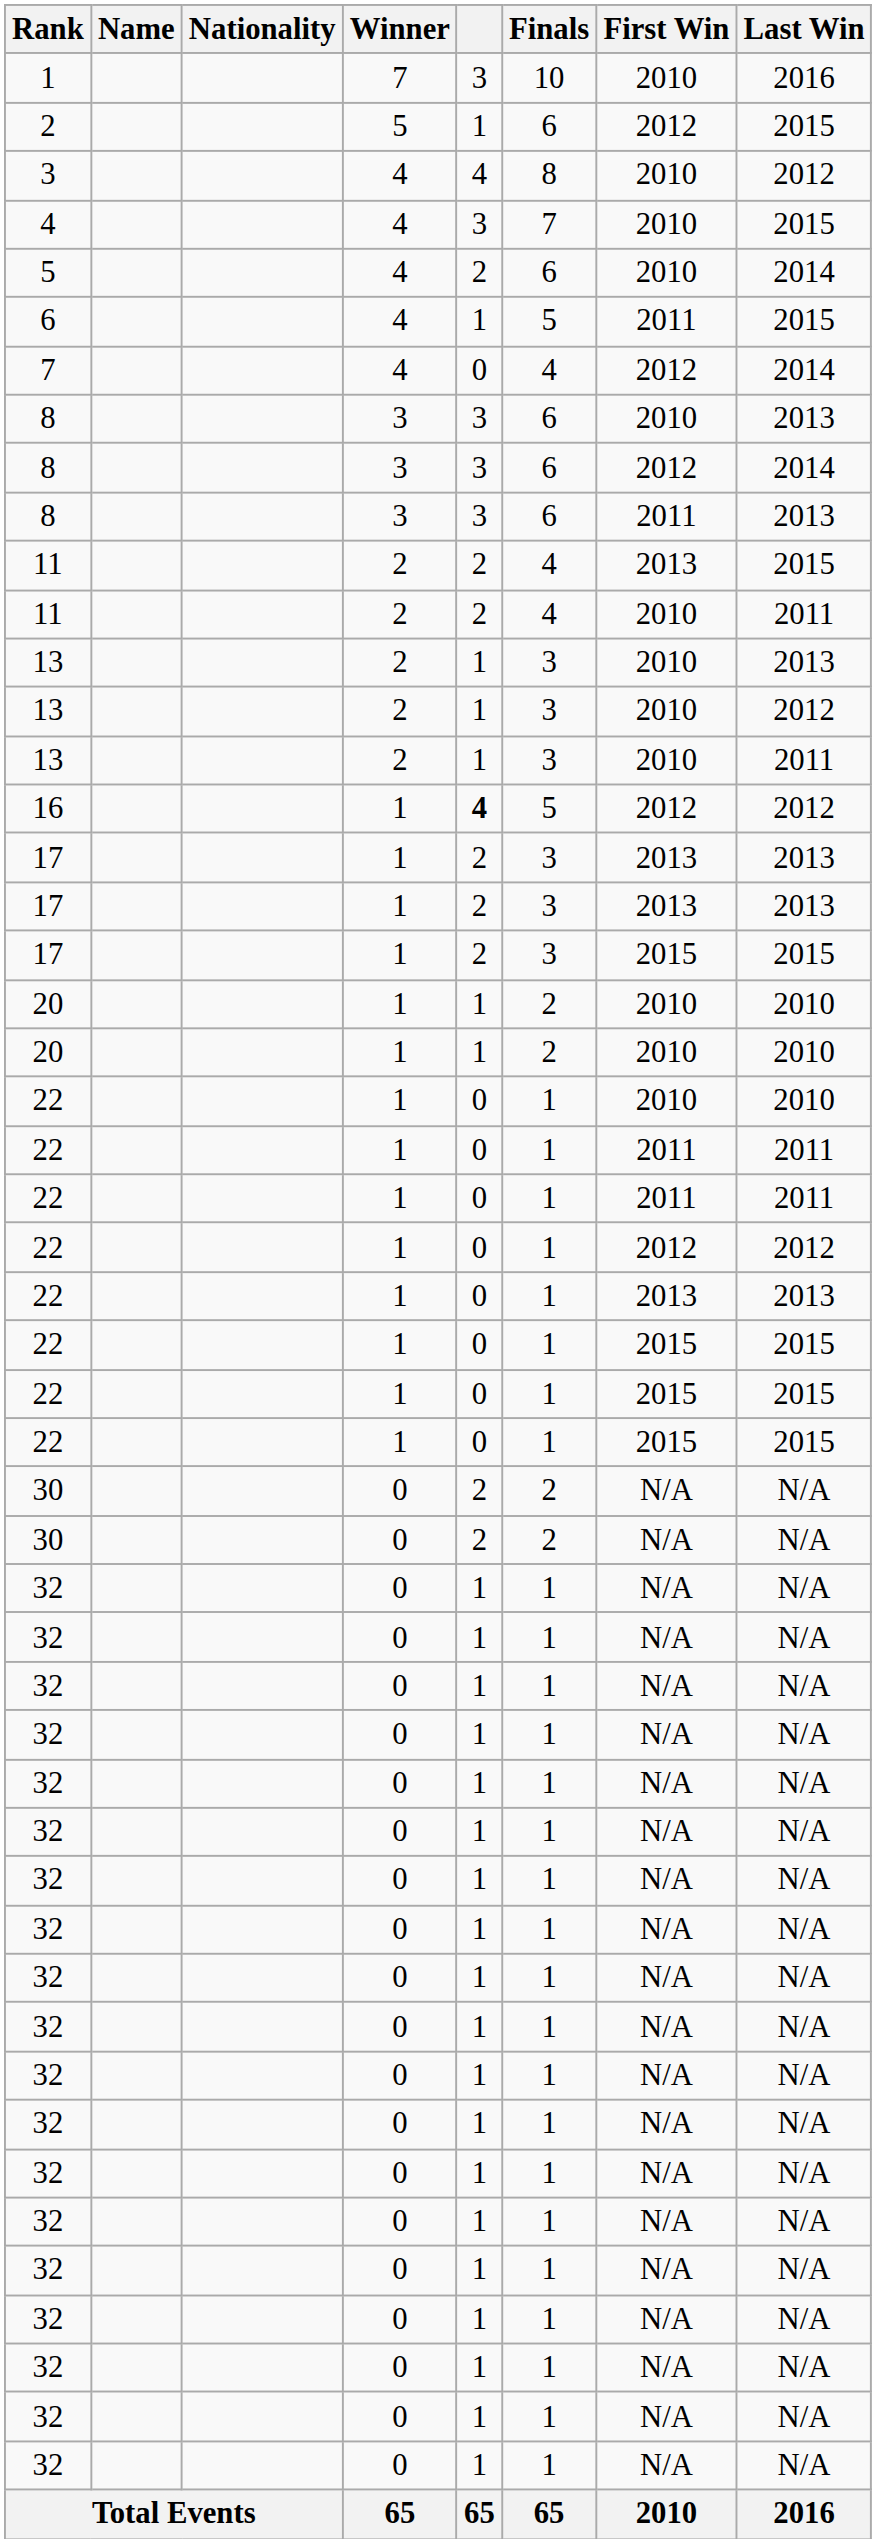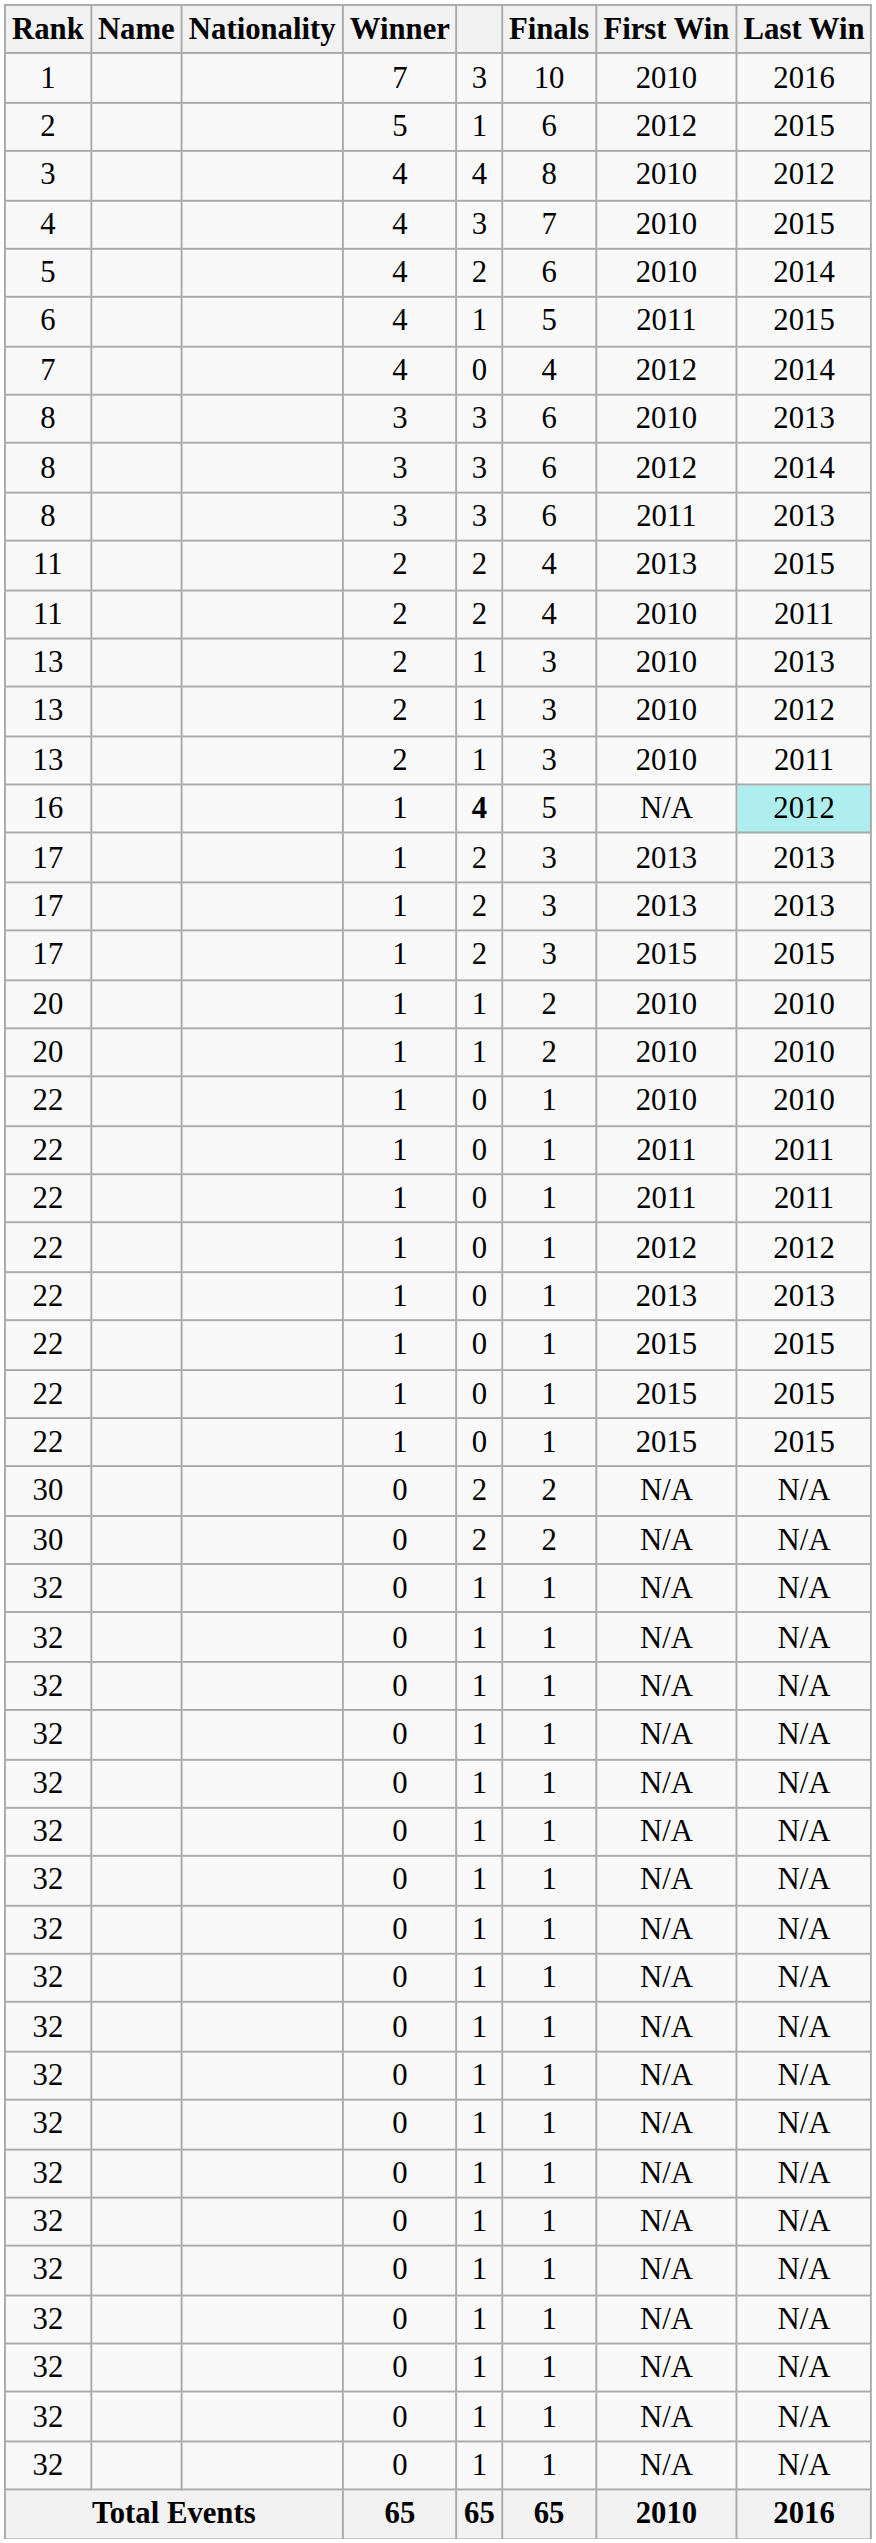16 | First Win: 2012 -> N/A
16 | Last Win: no background -> paleturquoise background
